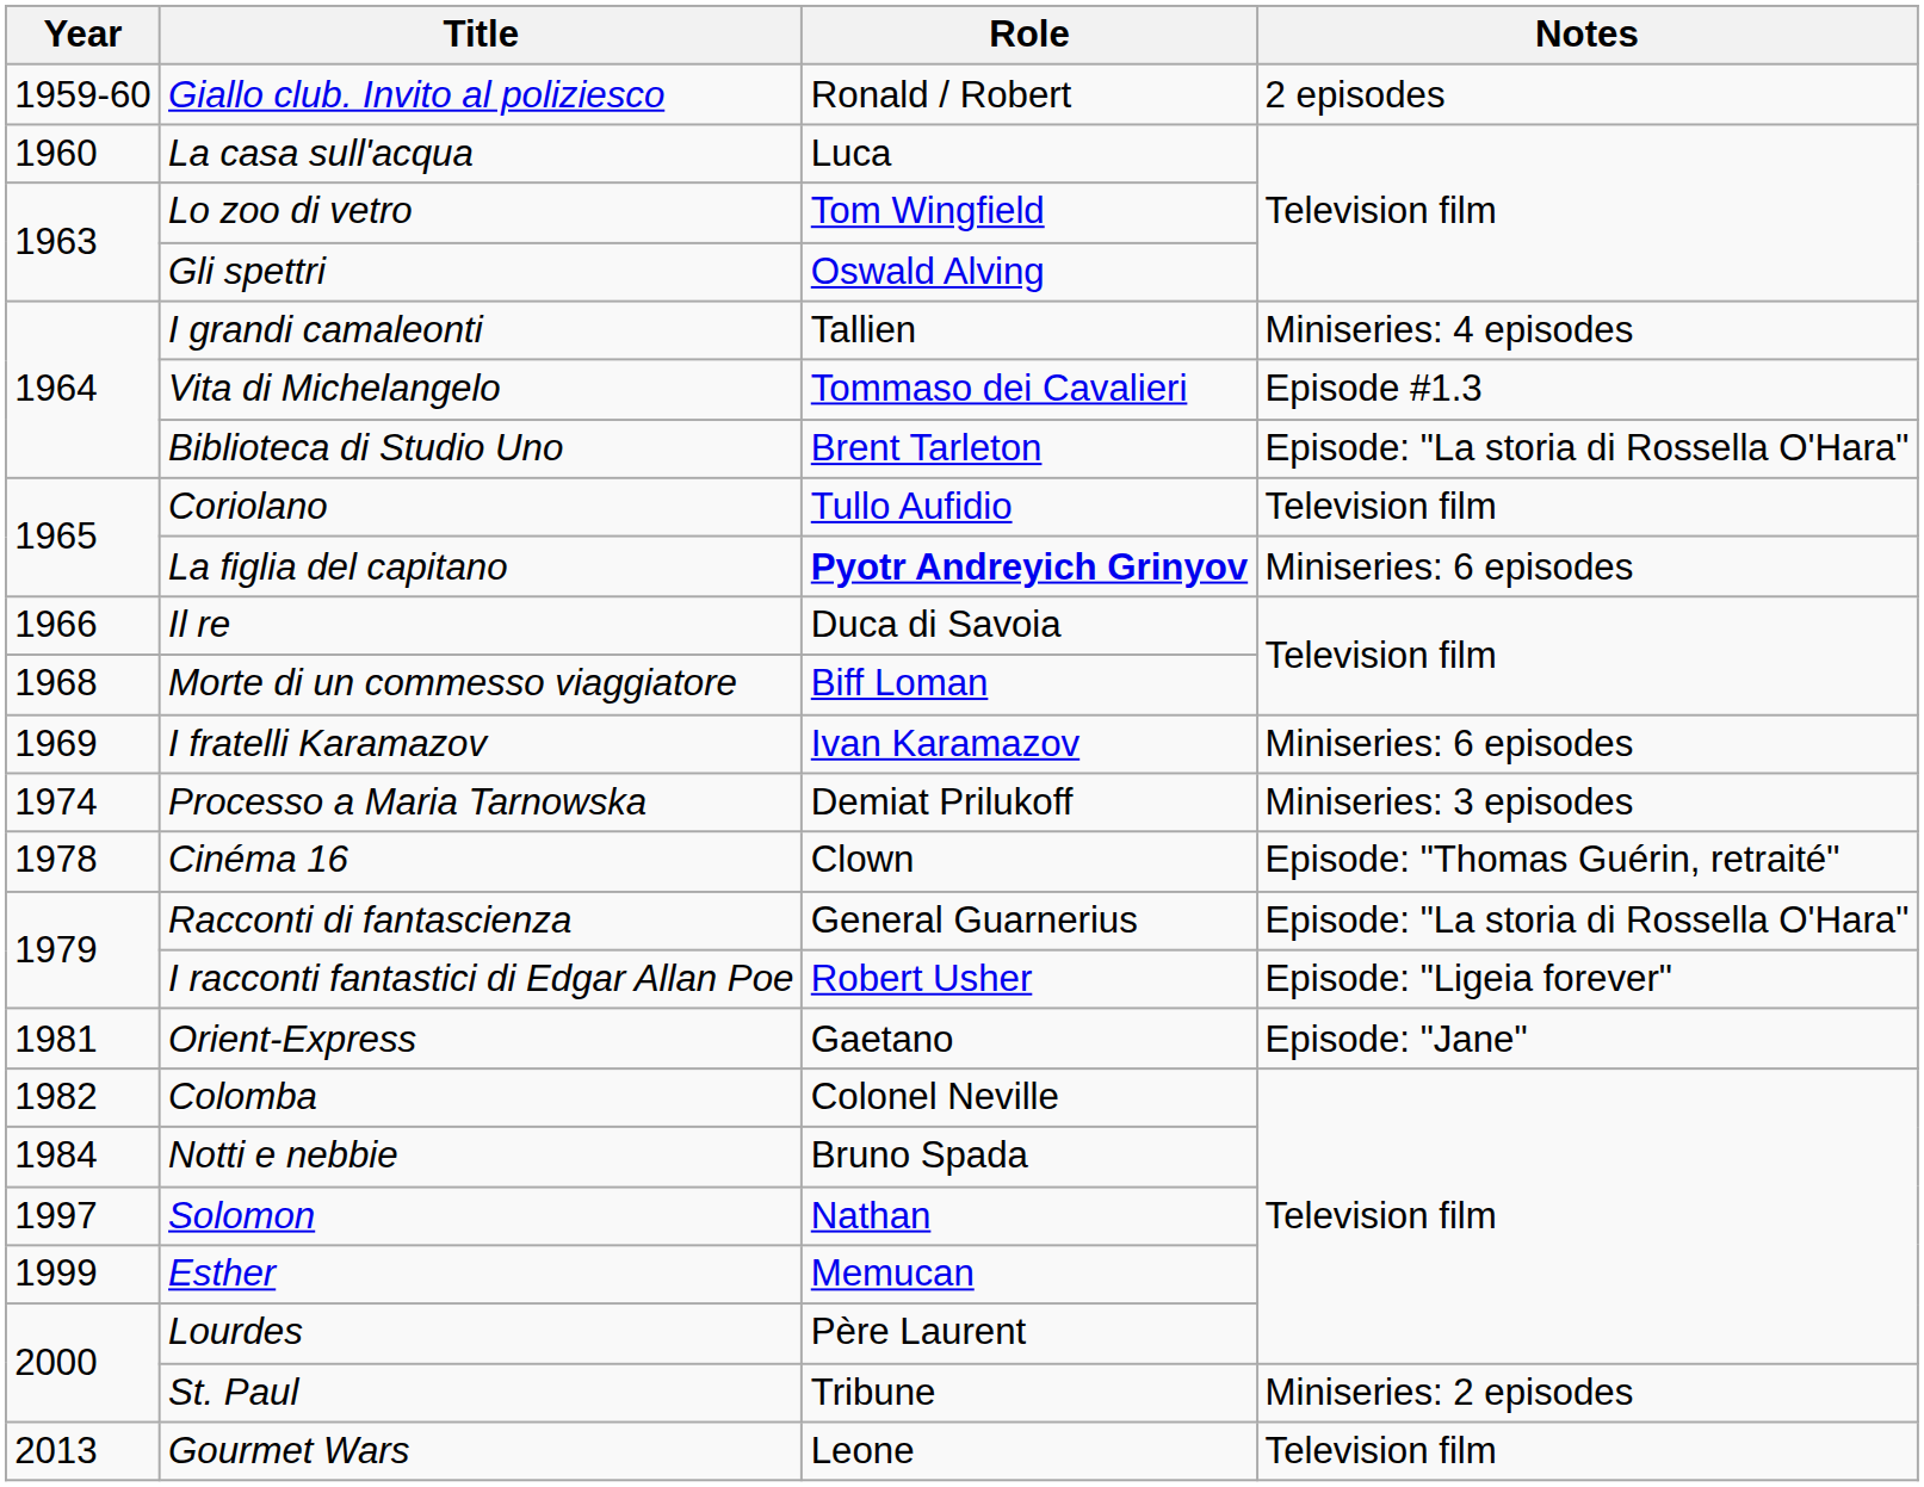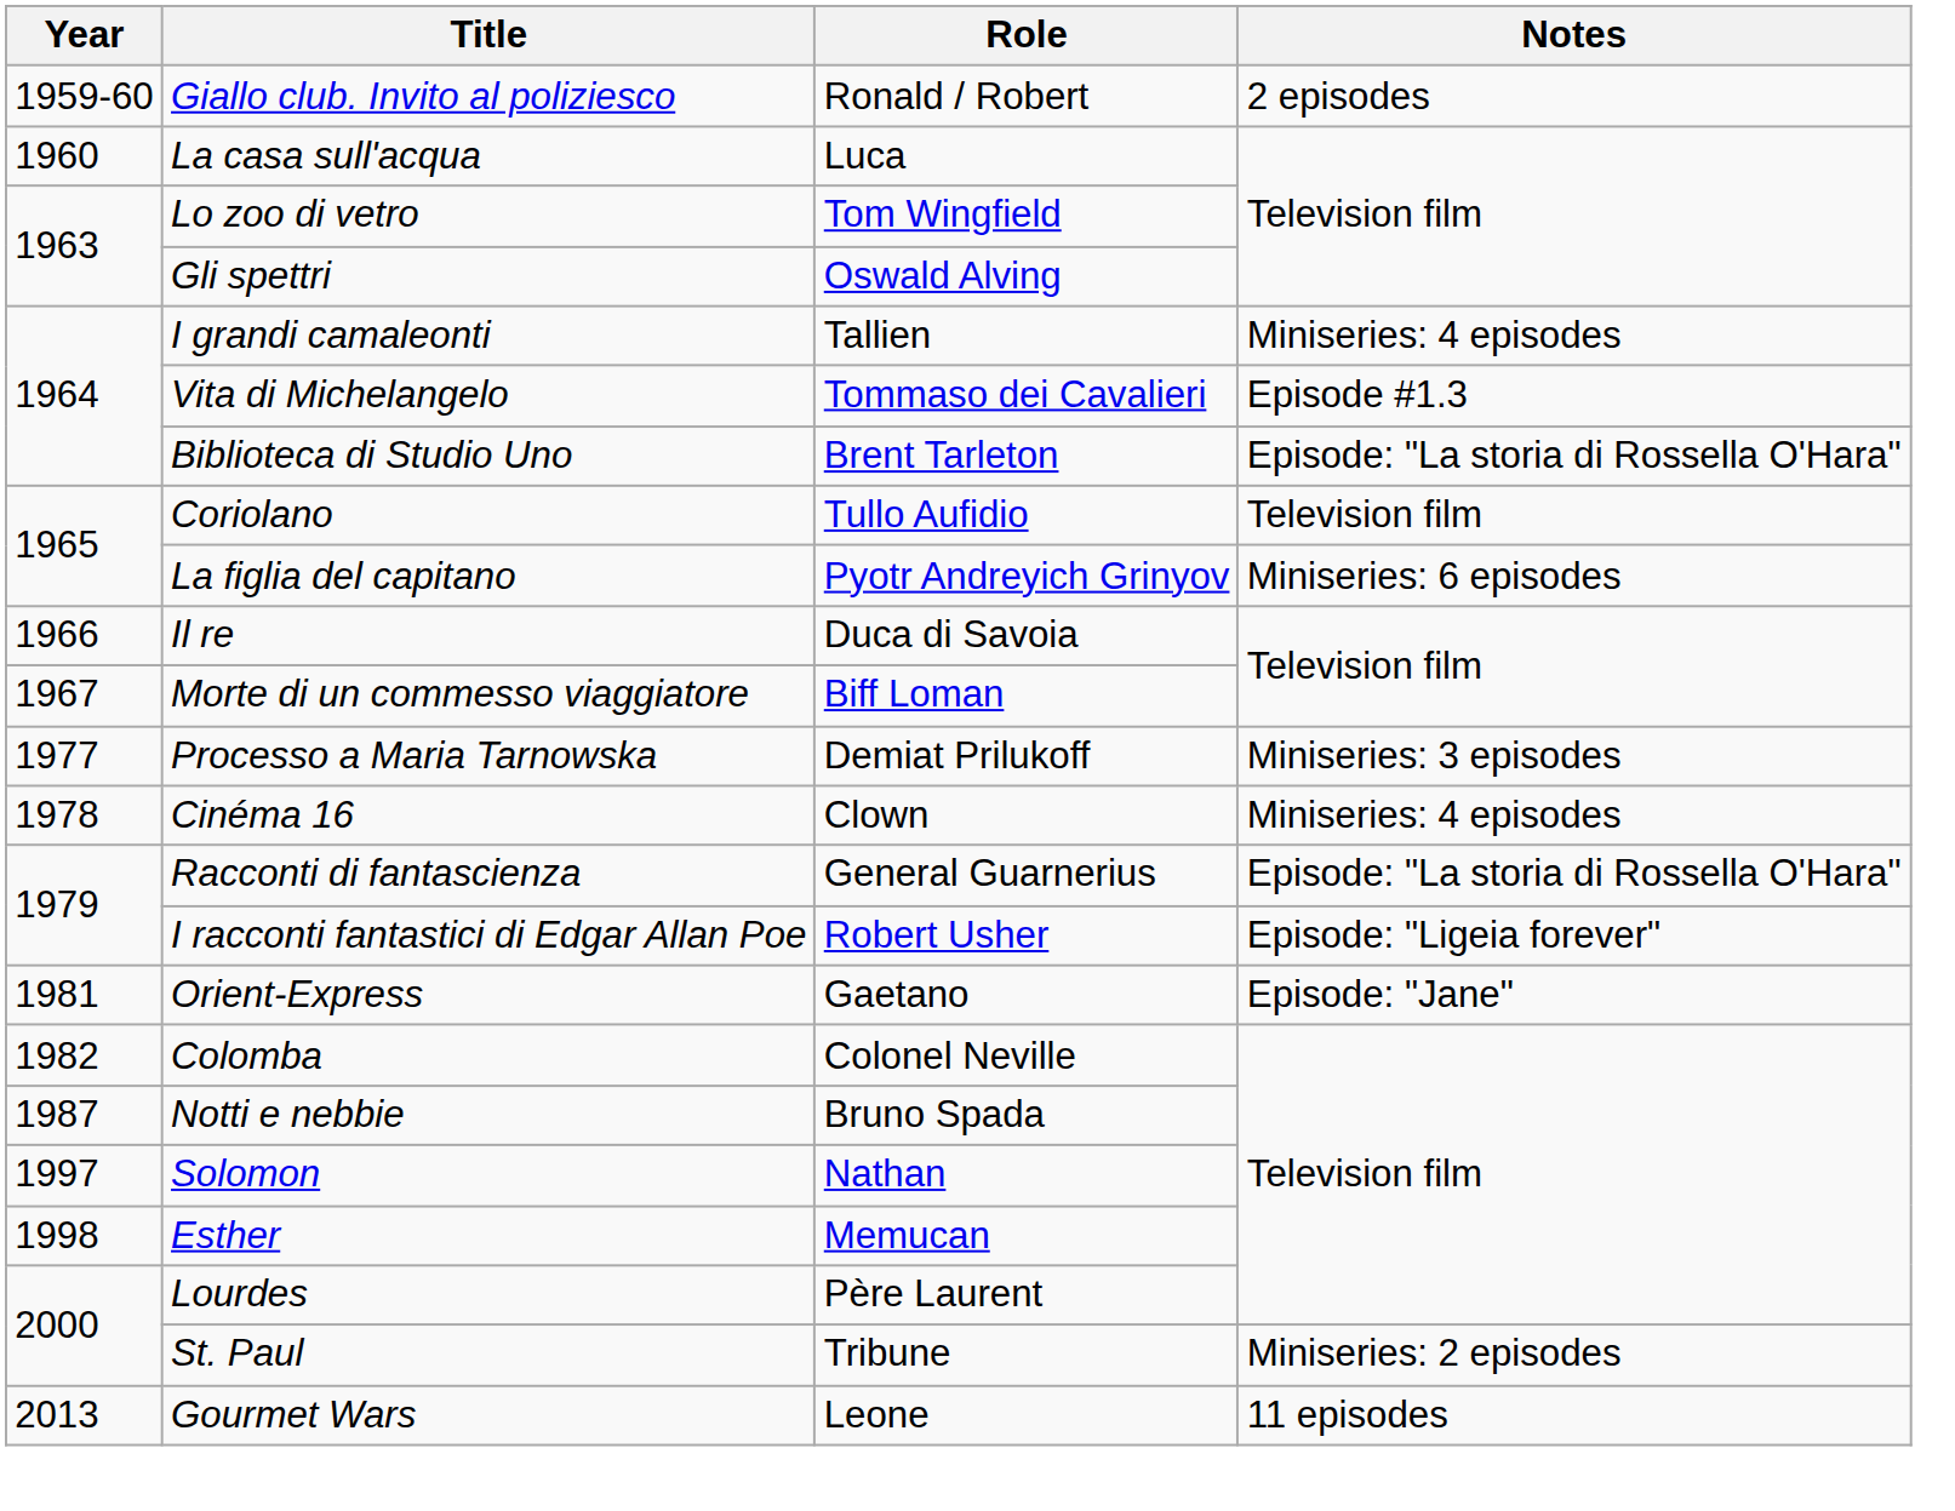La figlia del capitano | Role: bold -> normal
Morte di un commesso viaggiatore | Year: 1968 -> 1967
- row: 1969 | I fratelli Karamazov | Ivan Karamazov | Miniseries: 6 episodes
Processo a Maria Tarnowska | Year: 1974 -> 1977
Cinéma 16 | Notes: Episode: "Thomas Guérin, retraité" -> Miniseries: 4 episodes
Notti e nebbie | Year: 1984 -> 1987
Esther | Year: 1999 -> 1998
Gourmet Wars | Notes: Television film -> 11 episodes
